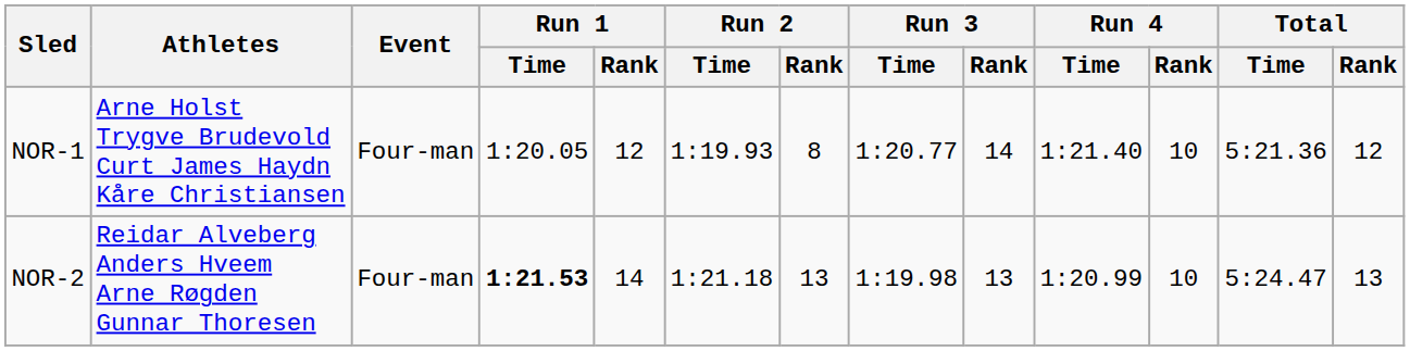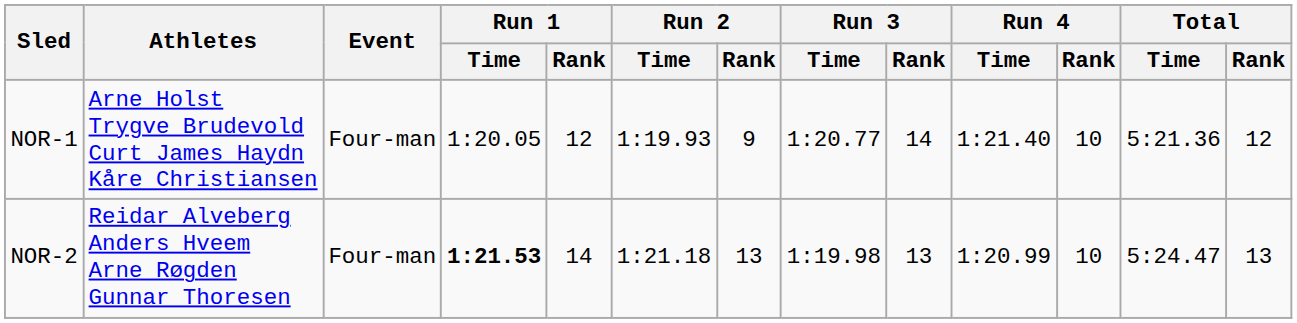NOR-1 | Run 2 / Rank: 8 -> 9
